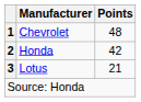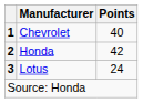Chevrolet | Points: 48 -> 40
Lotus | Points: 21 -> 24
